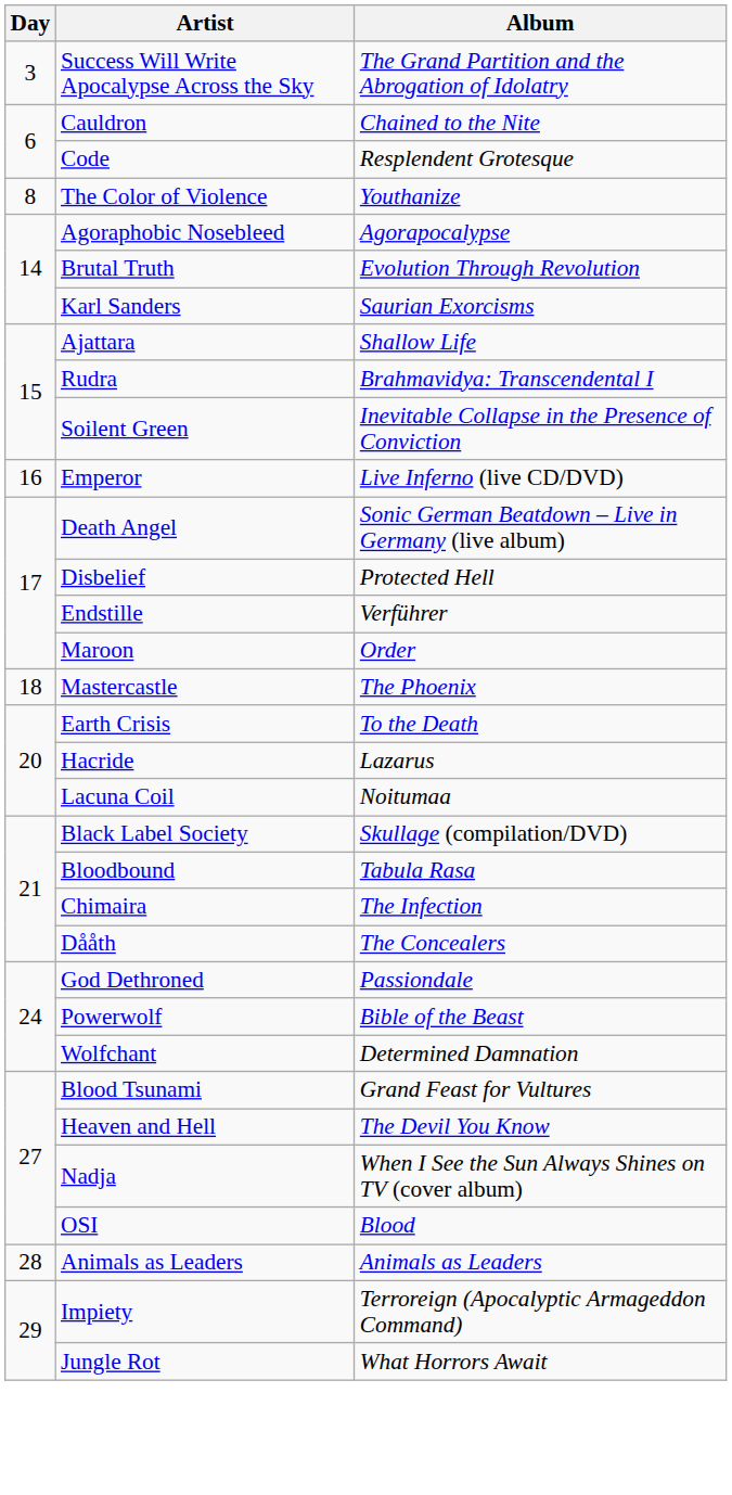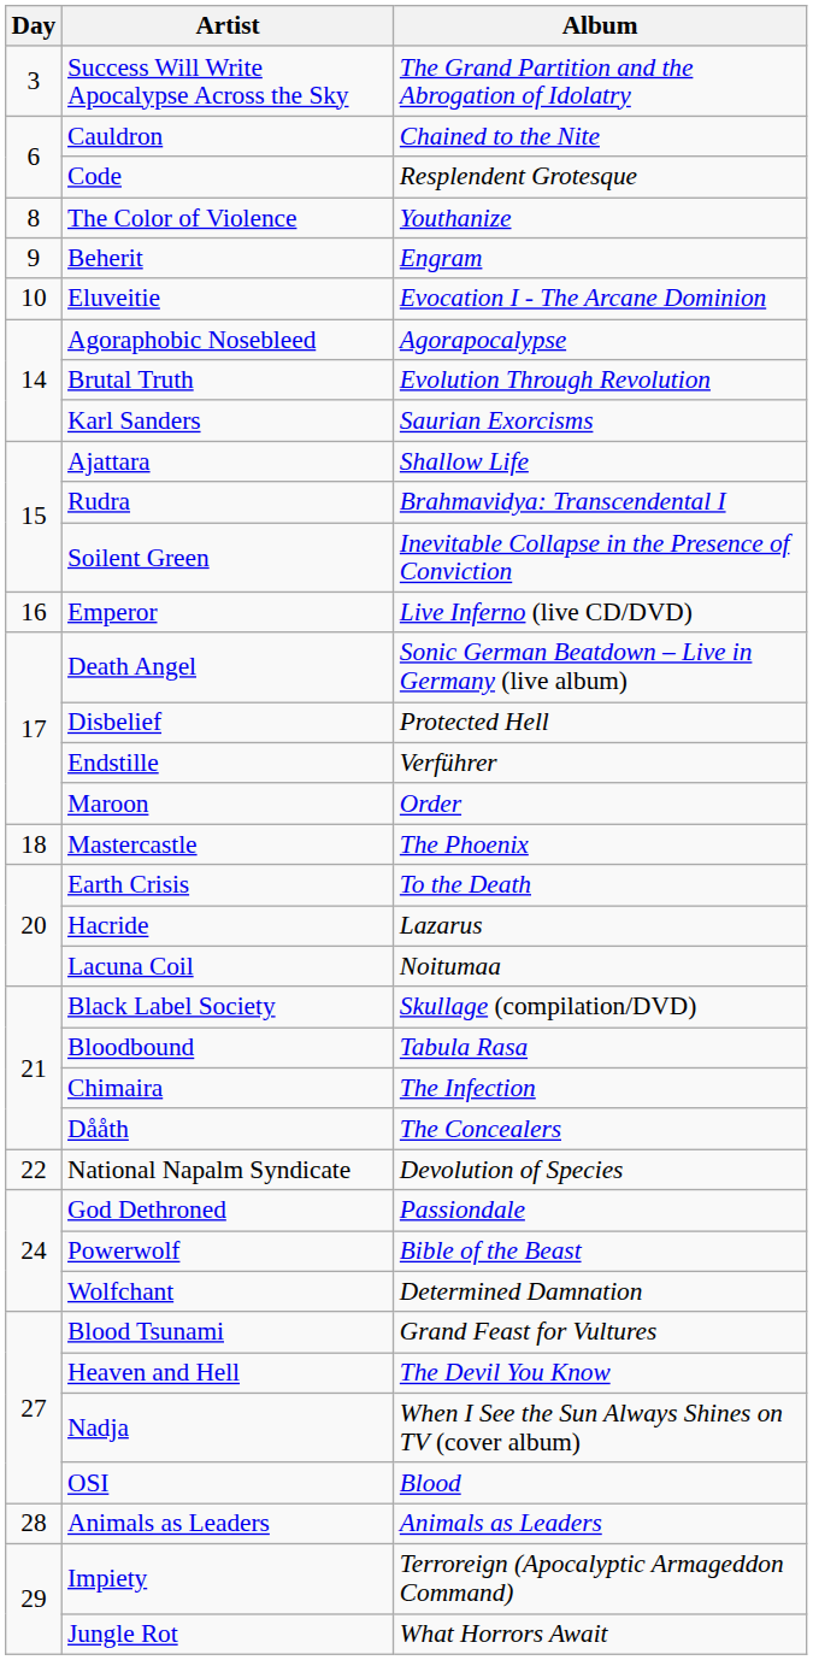+ row: 9 | Beherit | Engram
+ row: 10 | Eluveitie | Evocation I - The Arcane Dominion
+ row: 22 | National Napalm Syndicate | Devolution of Species
